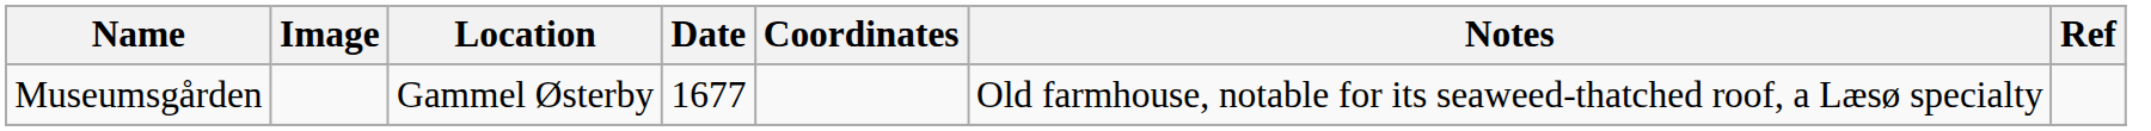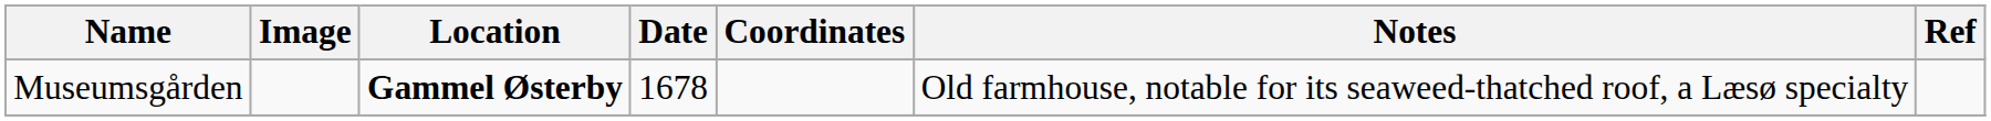Museumsgården | Location: normal -> bold
Museumsgården | Date: 1677 -> 1678
